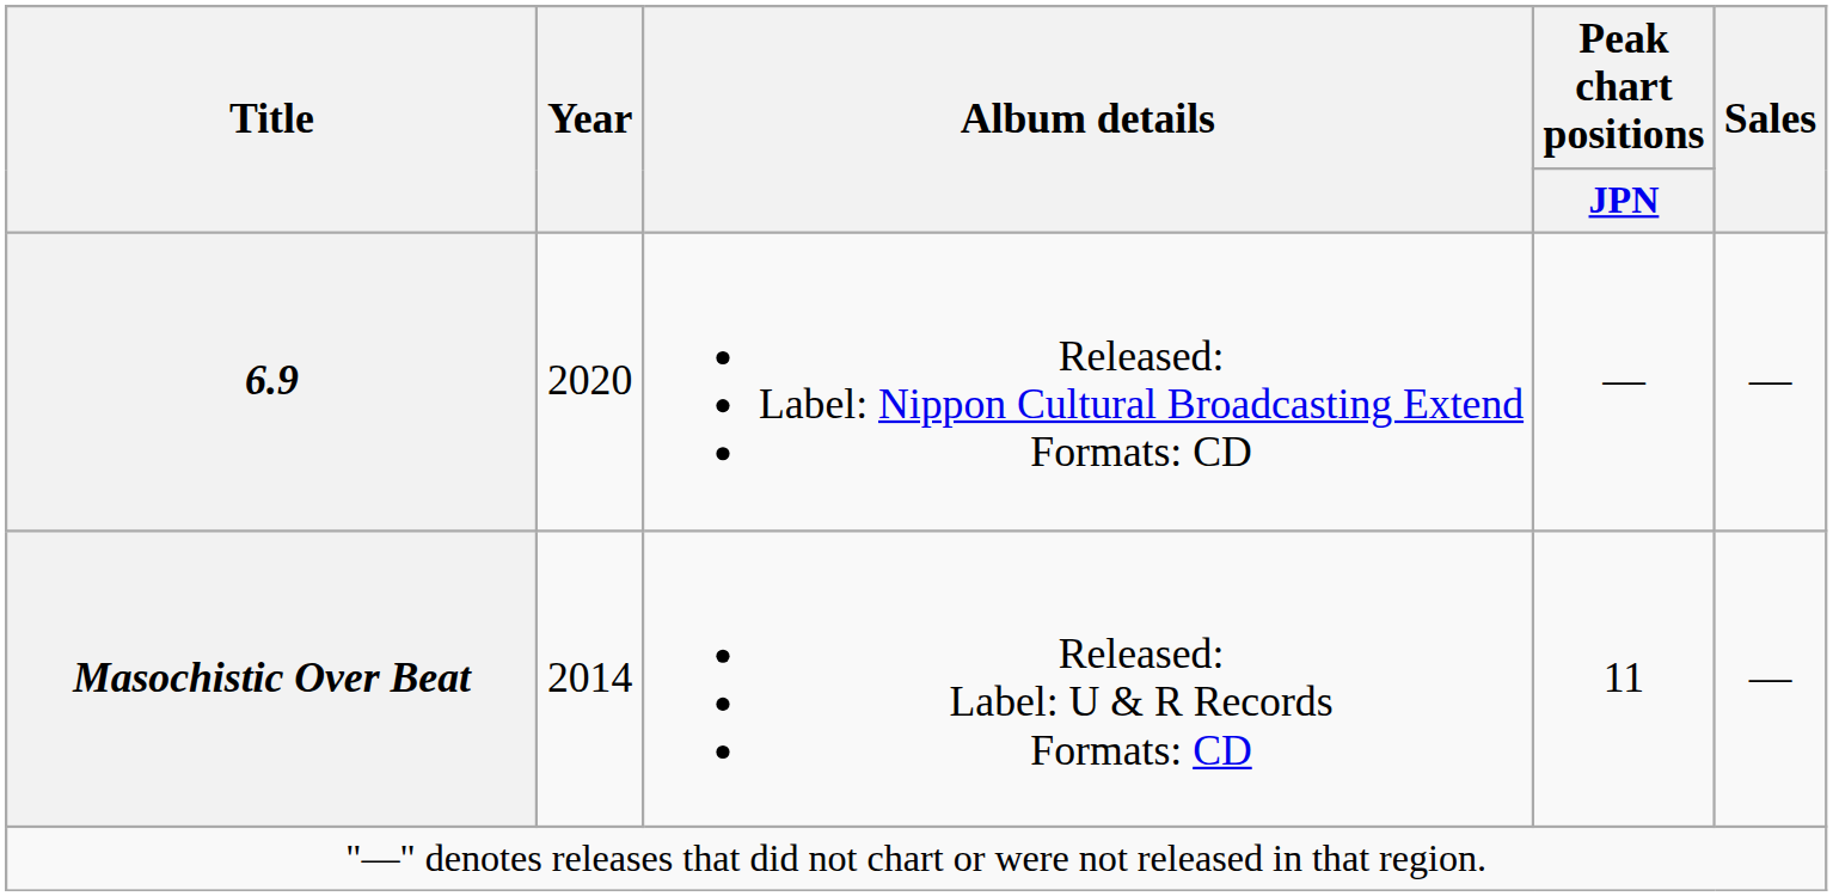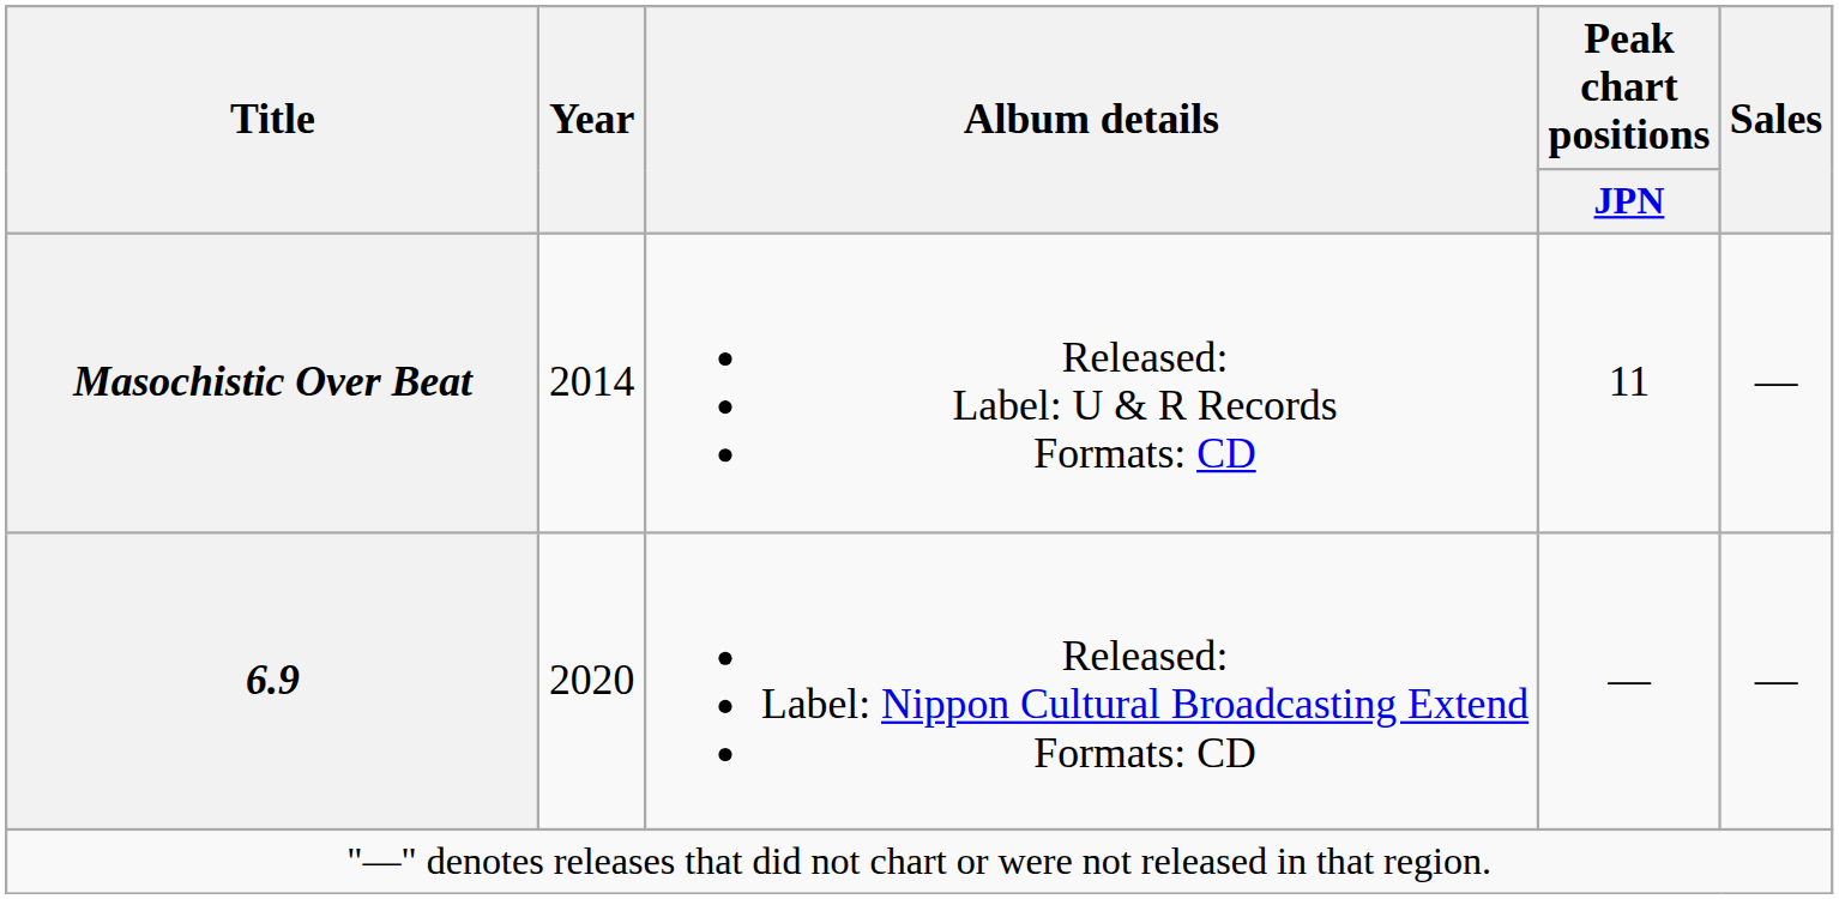rows swapped: Masochistic Over Beat <-> 6.9
